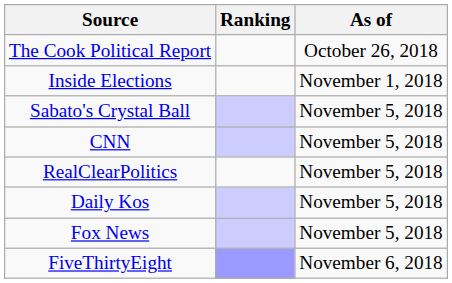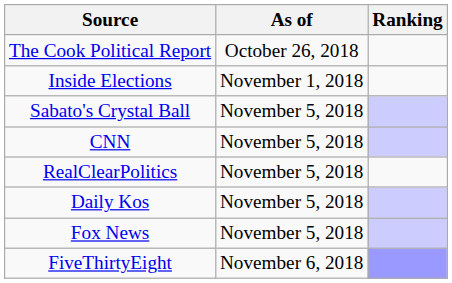columns swapped: Ranking <-> As of
